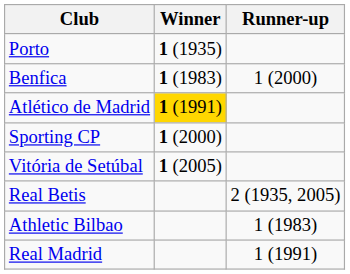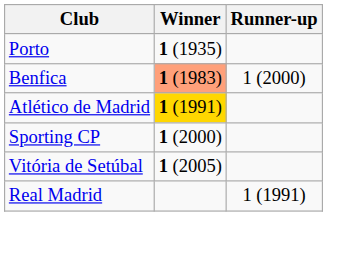Benfica | Winner: no background -> lightsalmon background
- row: Real Betis | 2 (1935, 2005)
- row: Athletic Bilbao | 1 (1983)
